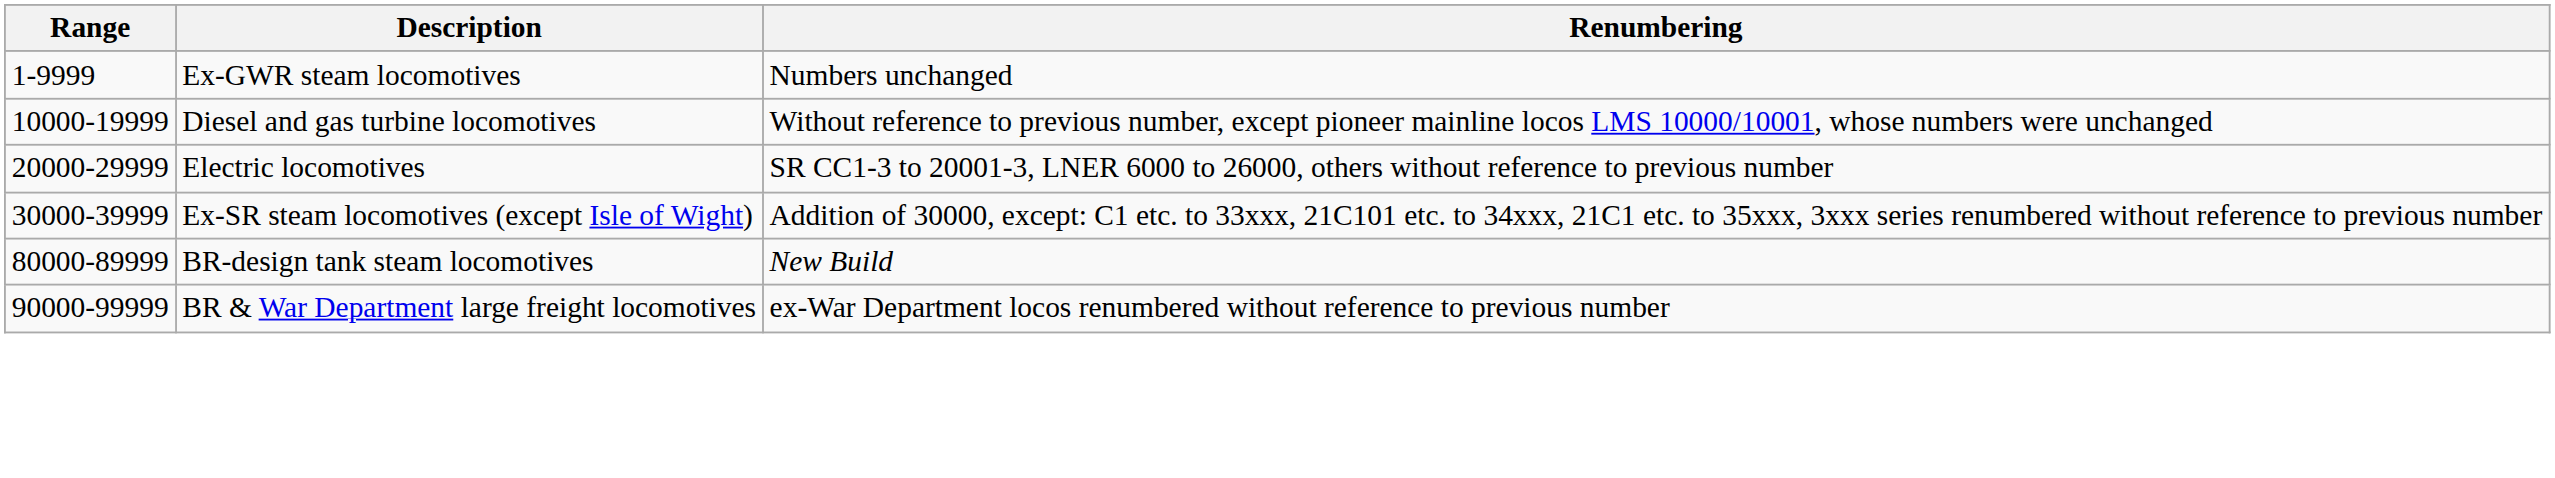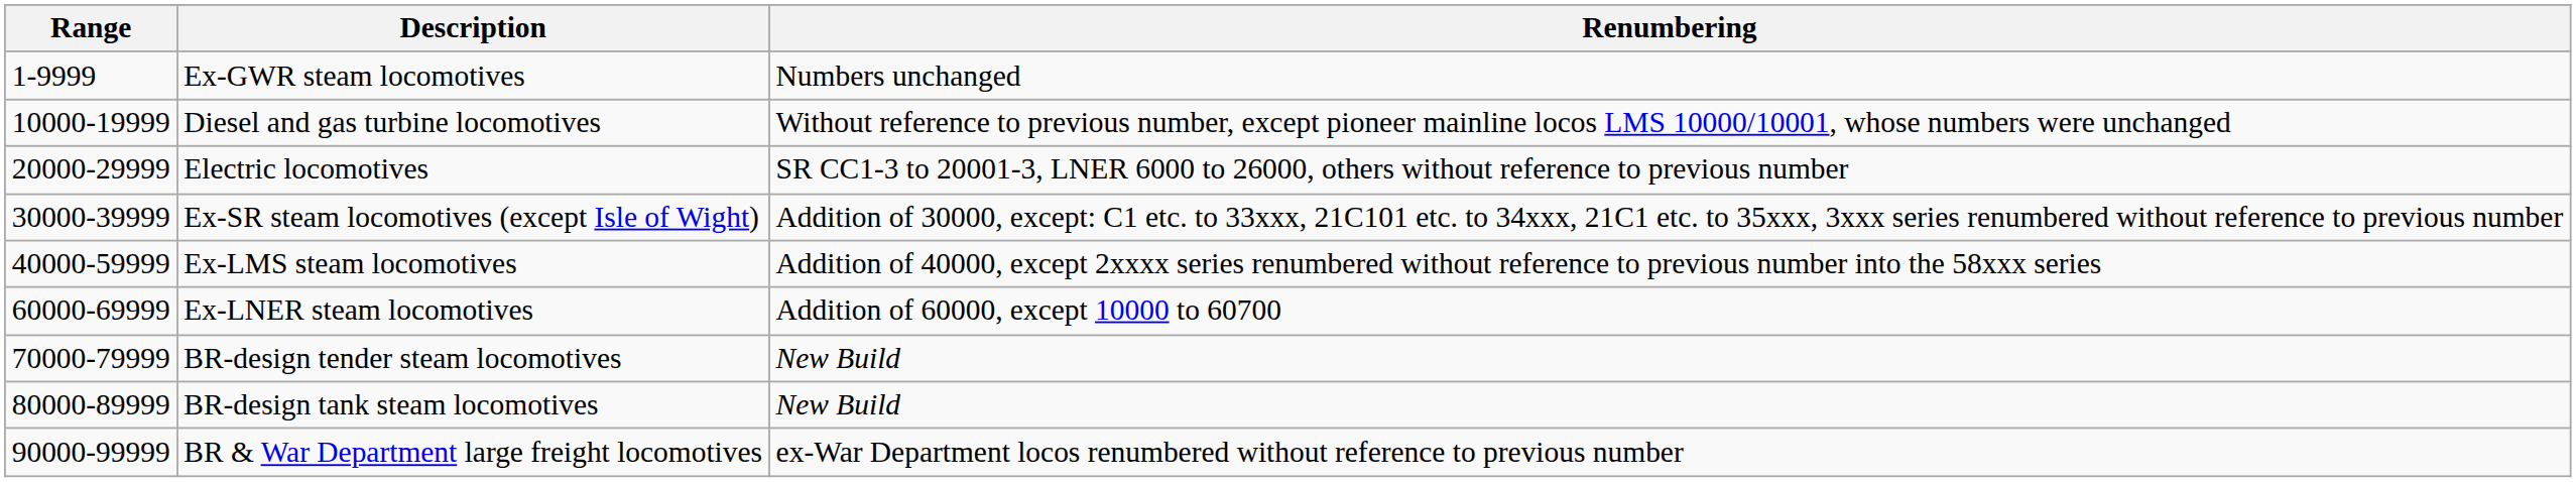+ row: 40000-59999 | Ex-LMS steam locomotives | Addition of 40000, except 2xxxx series renumbered without reference to previous number into the 58xxx series
+ row: 60000-69999 | Ex-LNER steam locomotives | Addition of 60000, except 10000 to 60700
+ row: 70000-79999 | BR-design tender steam locomotives | New Build
